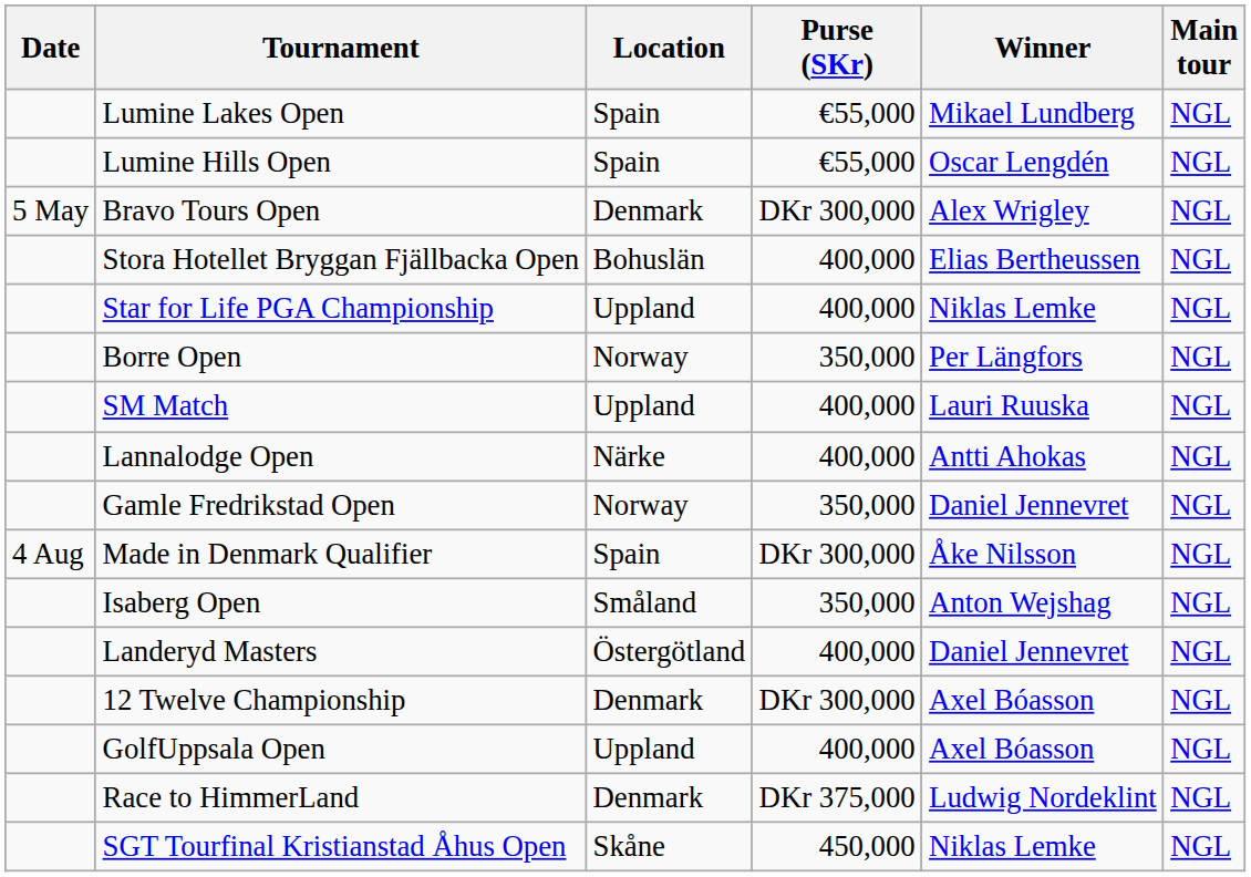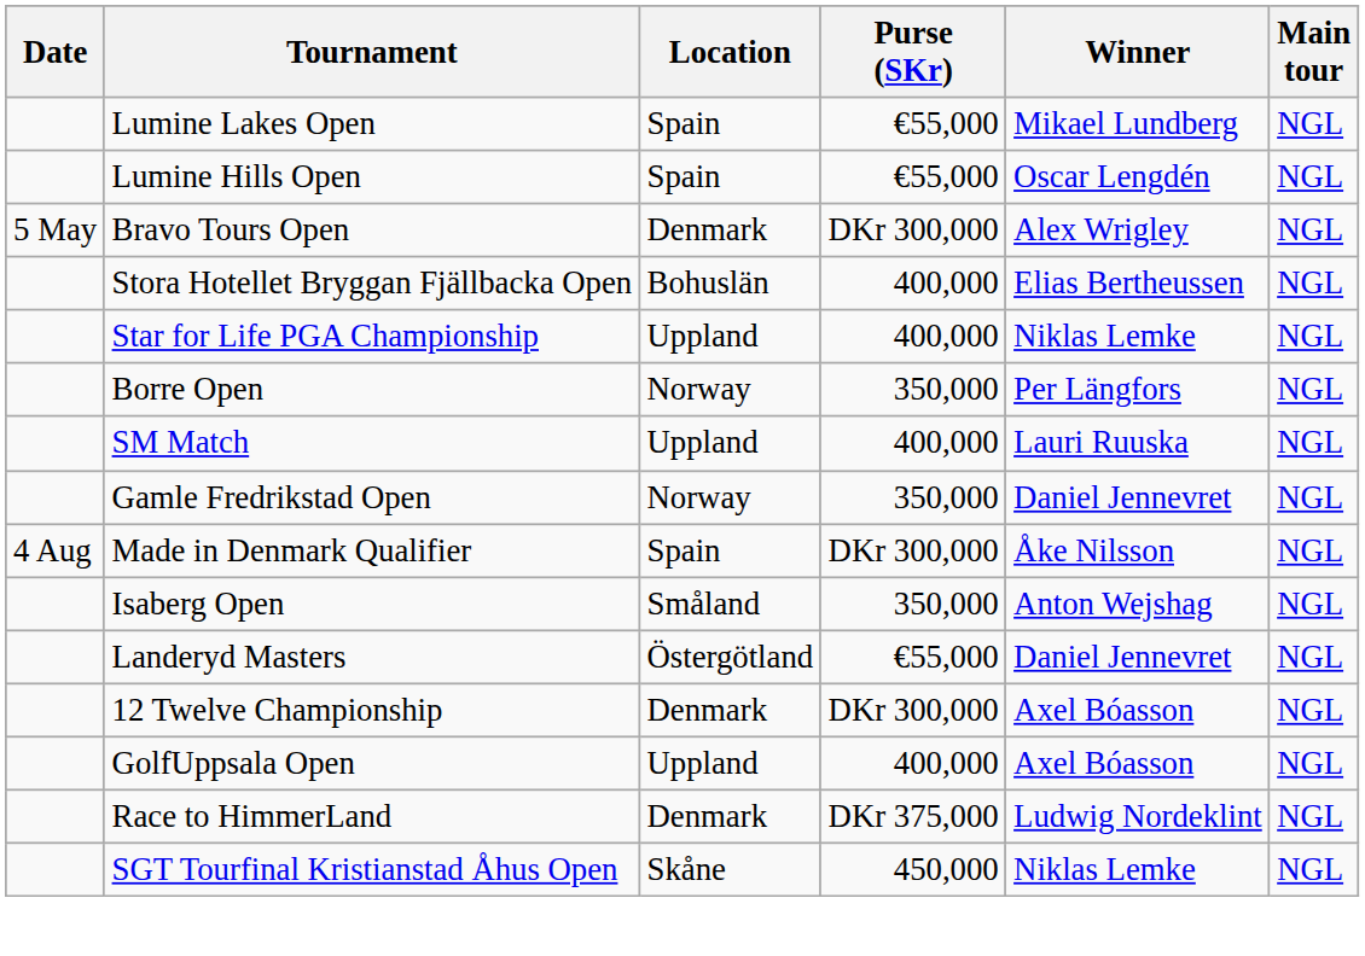- row: Lannalodge Open | Närke | 400,000 | Antti Ahokas | NGL
Landeryd Masters | Purse (SKr): 400,000 -> €55,000
